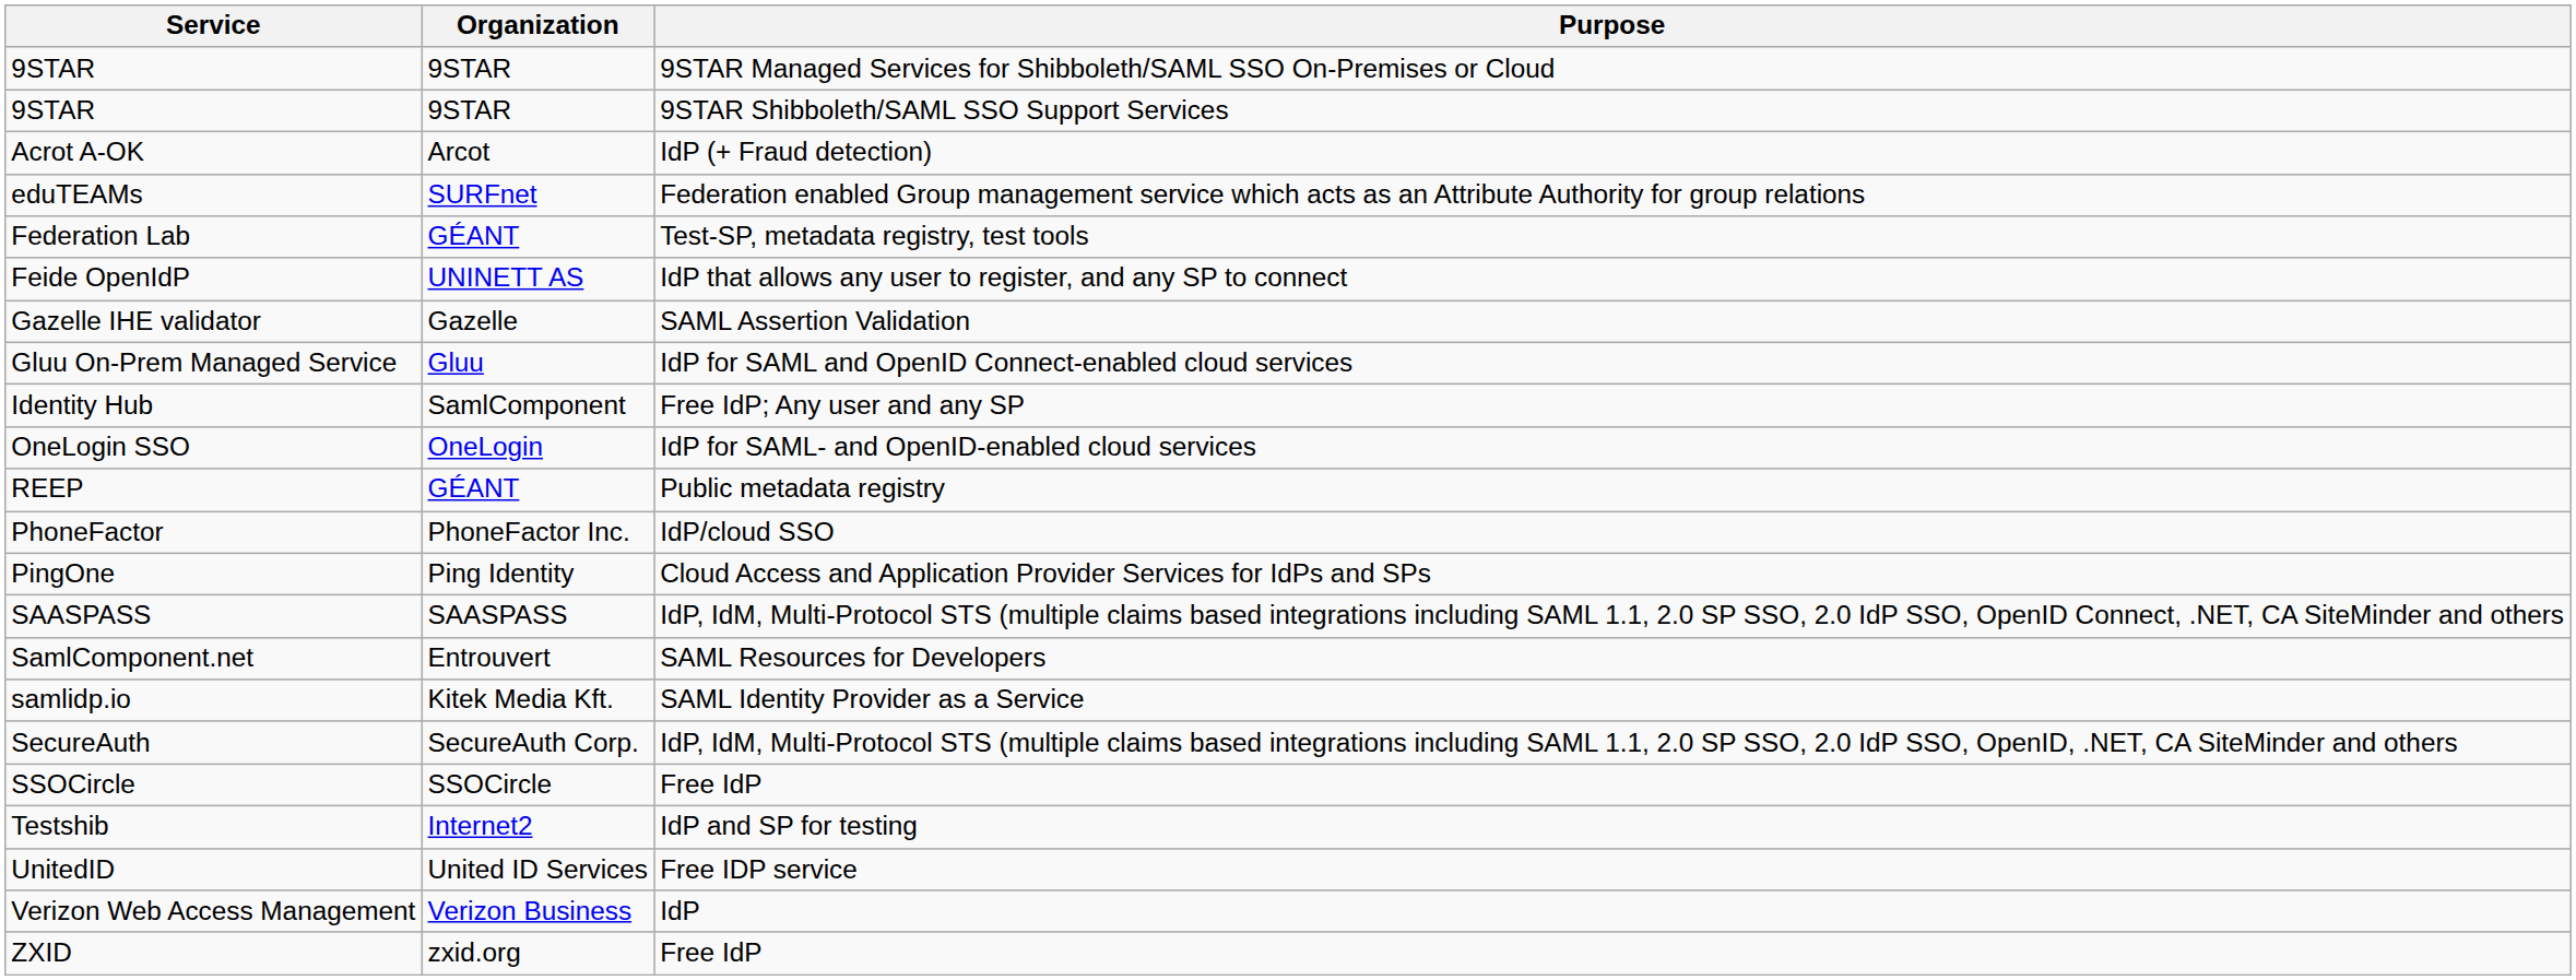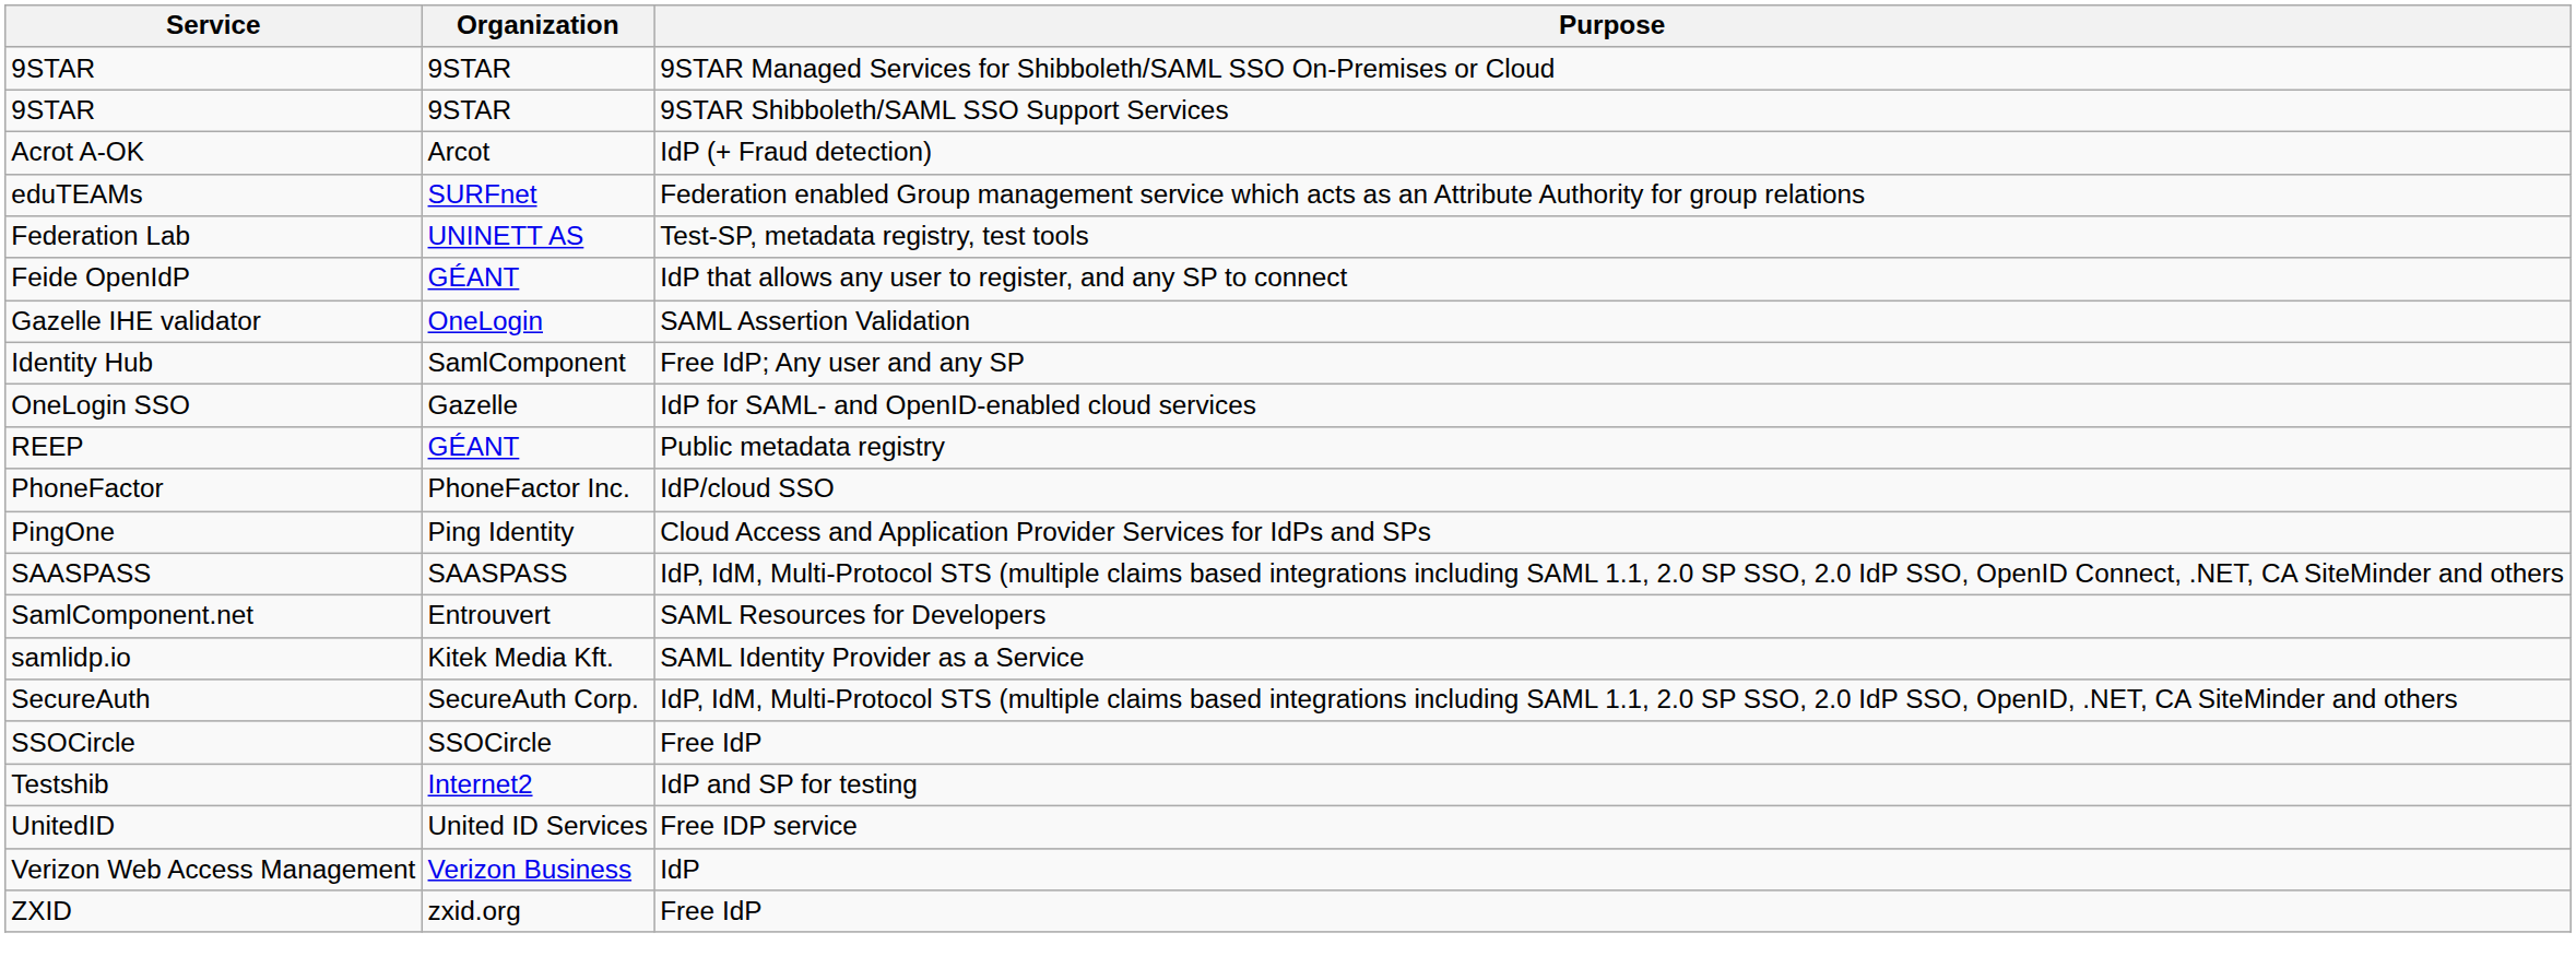Federation Lab | Organization: GÉANT -> UNINETT AS
Feide OpenIdP | Organization: UNINETT AS -> GÉANT
Gazelle IHE validator | Organization: Gazelle -> OneLogin
- row: Gluu On-Prem Managed Service | Gluu | IdP for SAML and OpenID Connect-enabled cloud services
OneLogin SSO | Organization: OneLogin -> Gazelle
